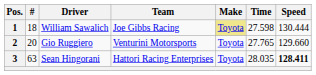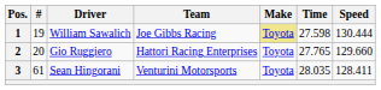1 | #: 18 -> 19
2 | Team: Venturini Motorsports -> Hattori Racing Enterprises
3 | #: 63 -> 61
3 | Team: Hattori Racing Enterprises -> Venturini Motorsports
3 | Speed: bold -> normal
